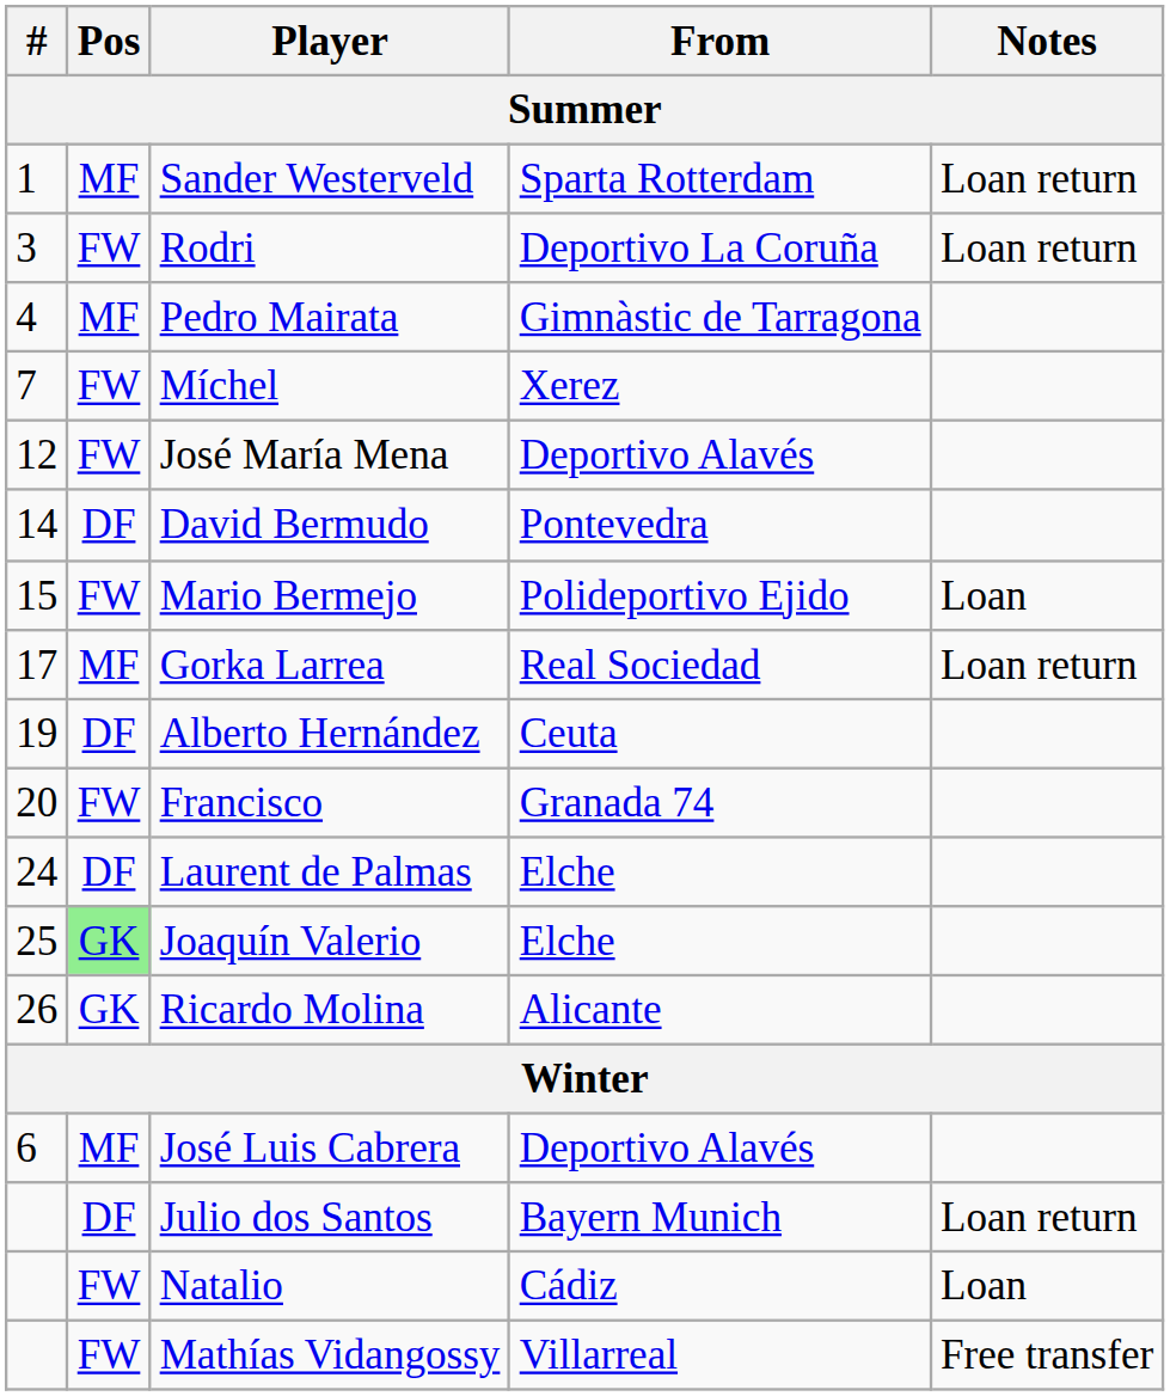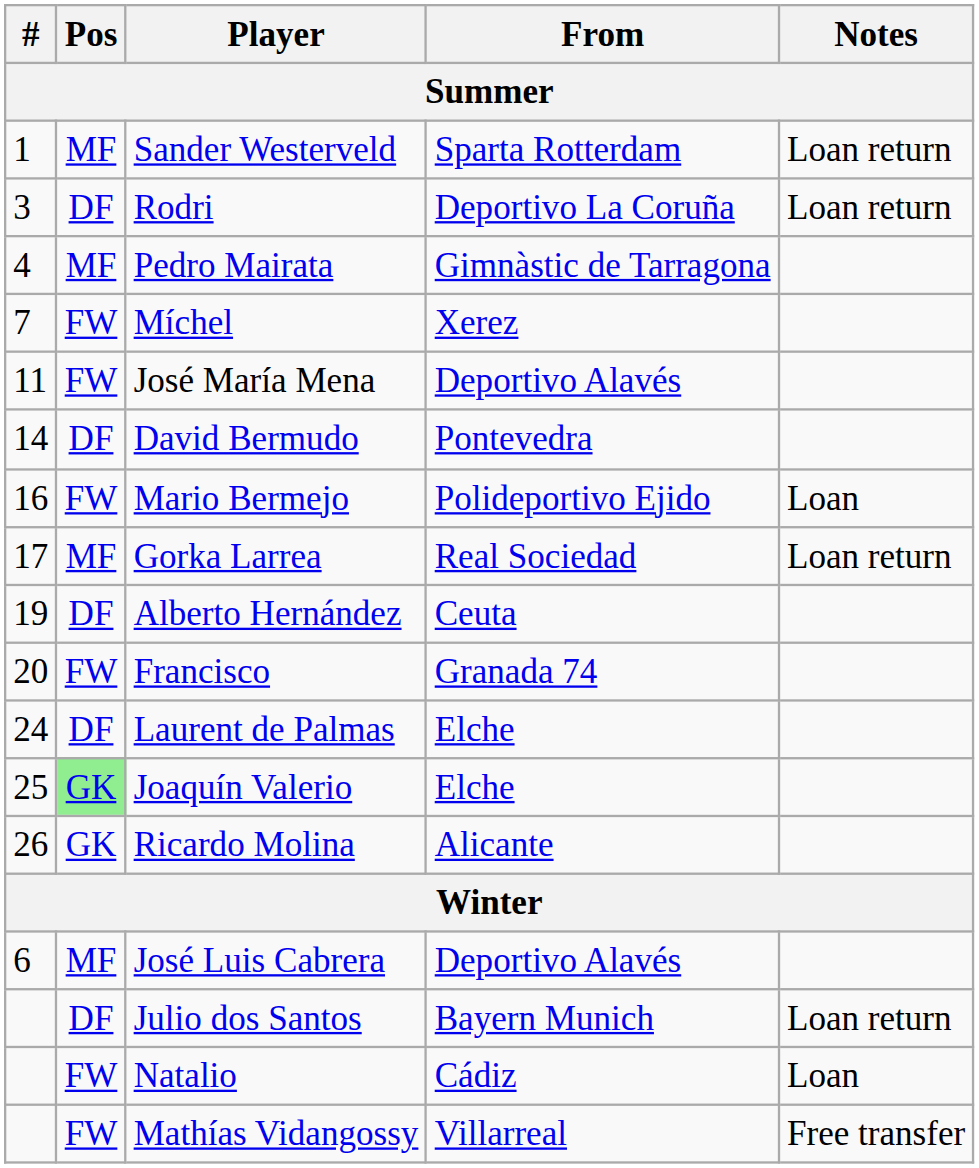Rodri | Pos: FW -> DF
José María Mena | #: 12 -> 11
Mario Bermejo | #: 15 -> 16
